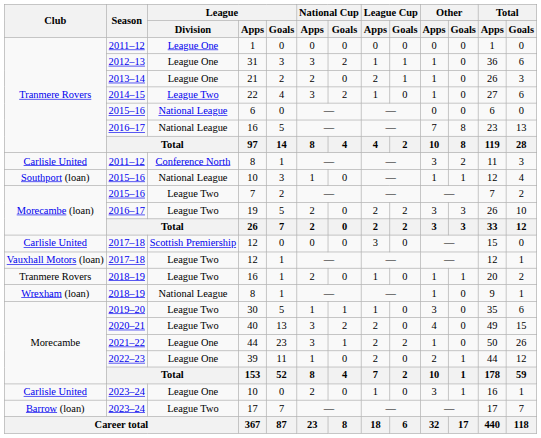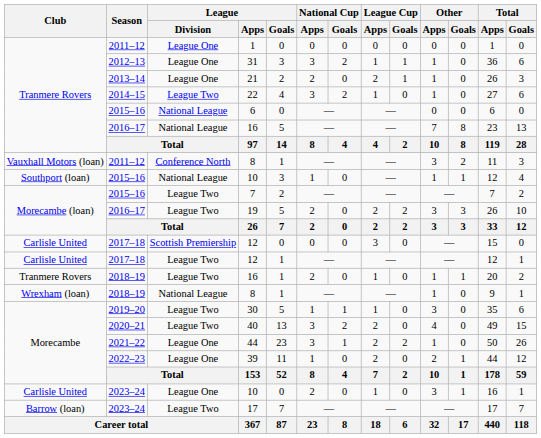Conference North / 8 | Club: Carlisle United -> Vauxhall Motors (loan)
League Two / 12 | Club: Vauxhall Motors (loan) -> Carlisle United
